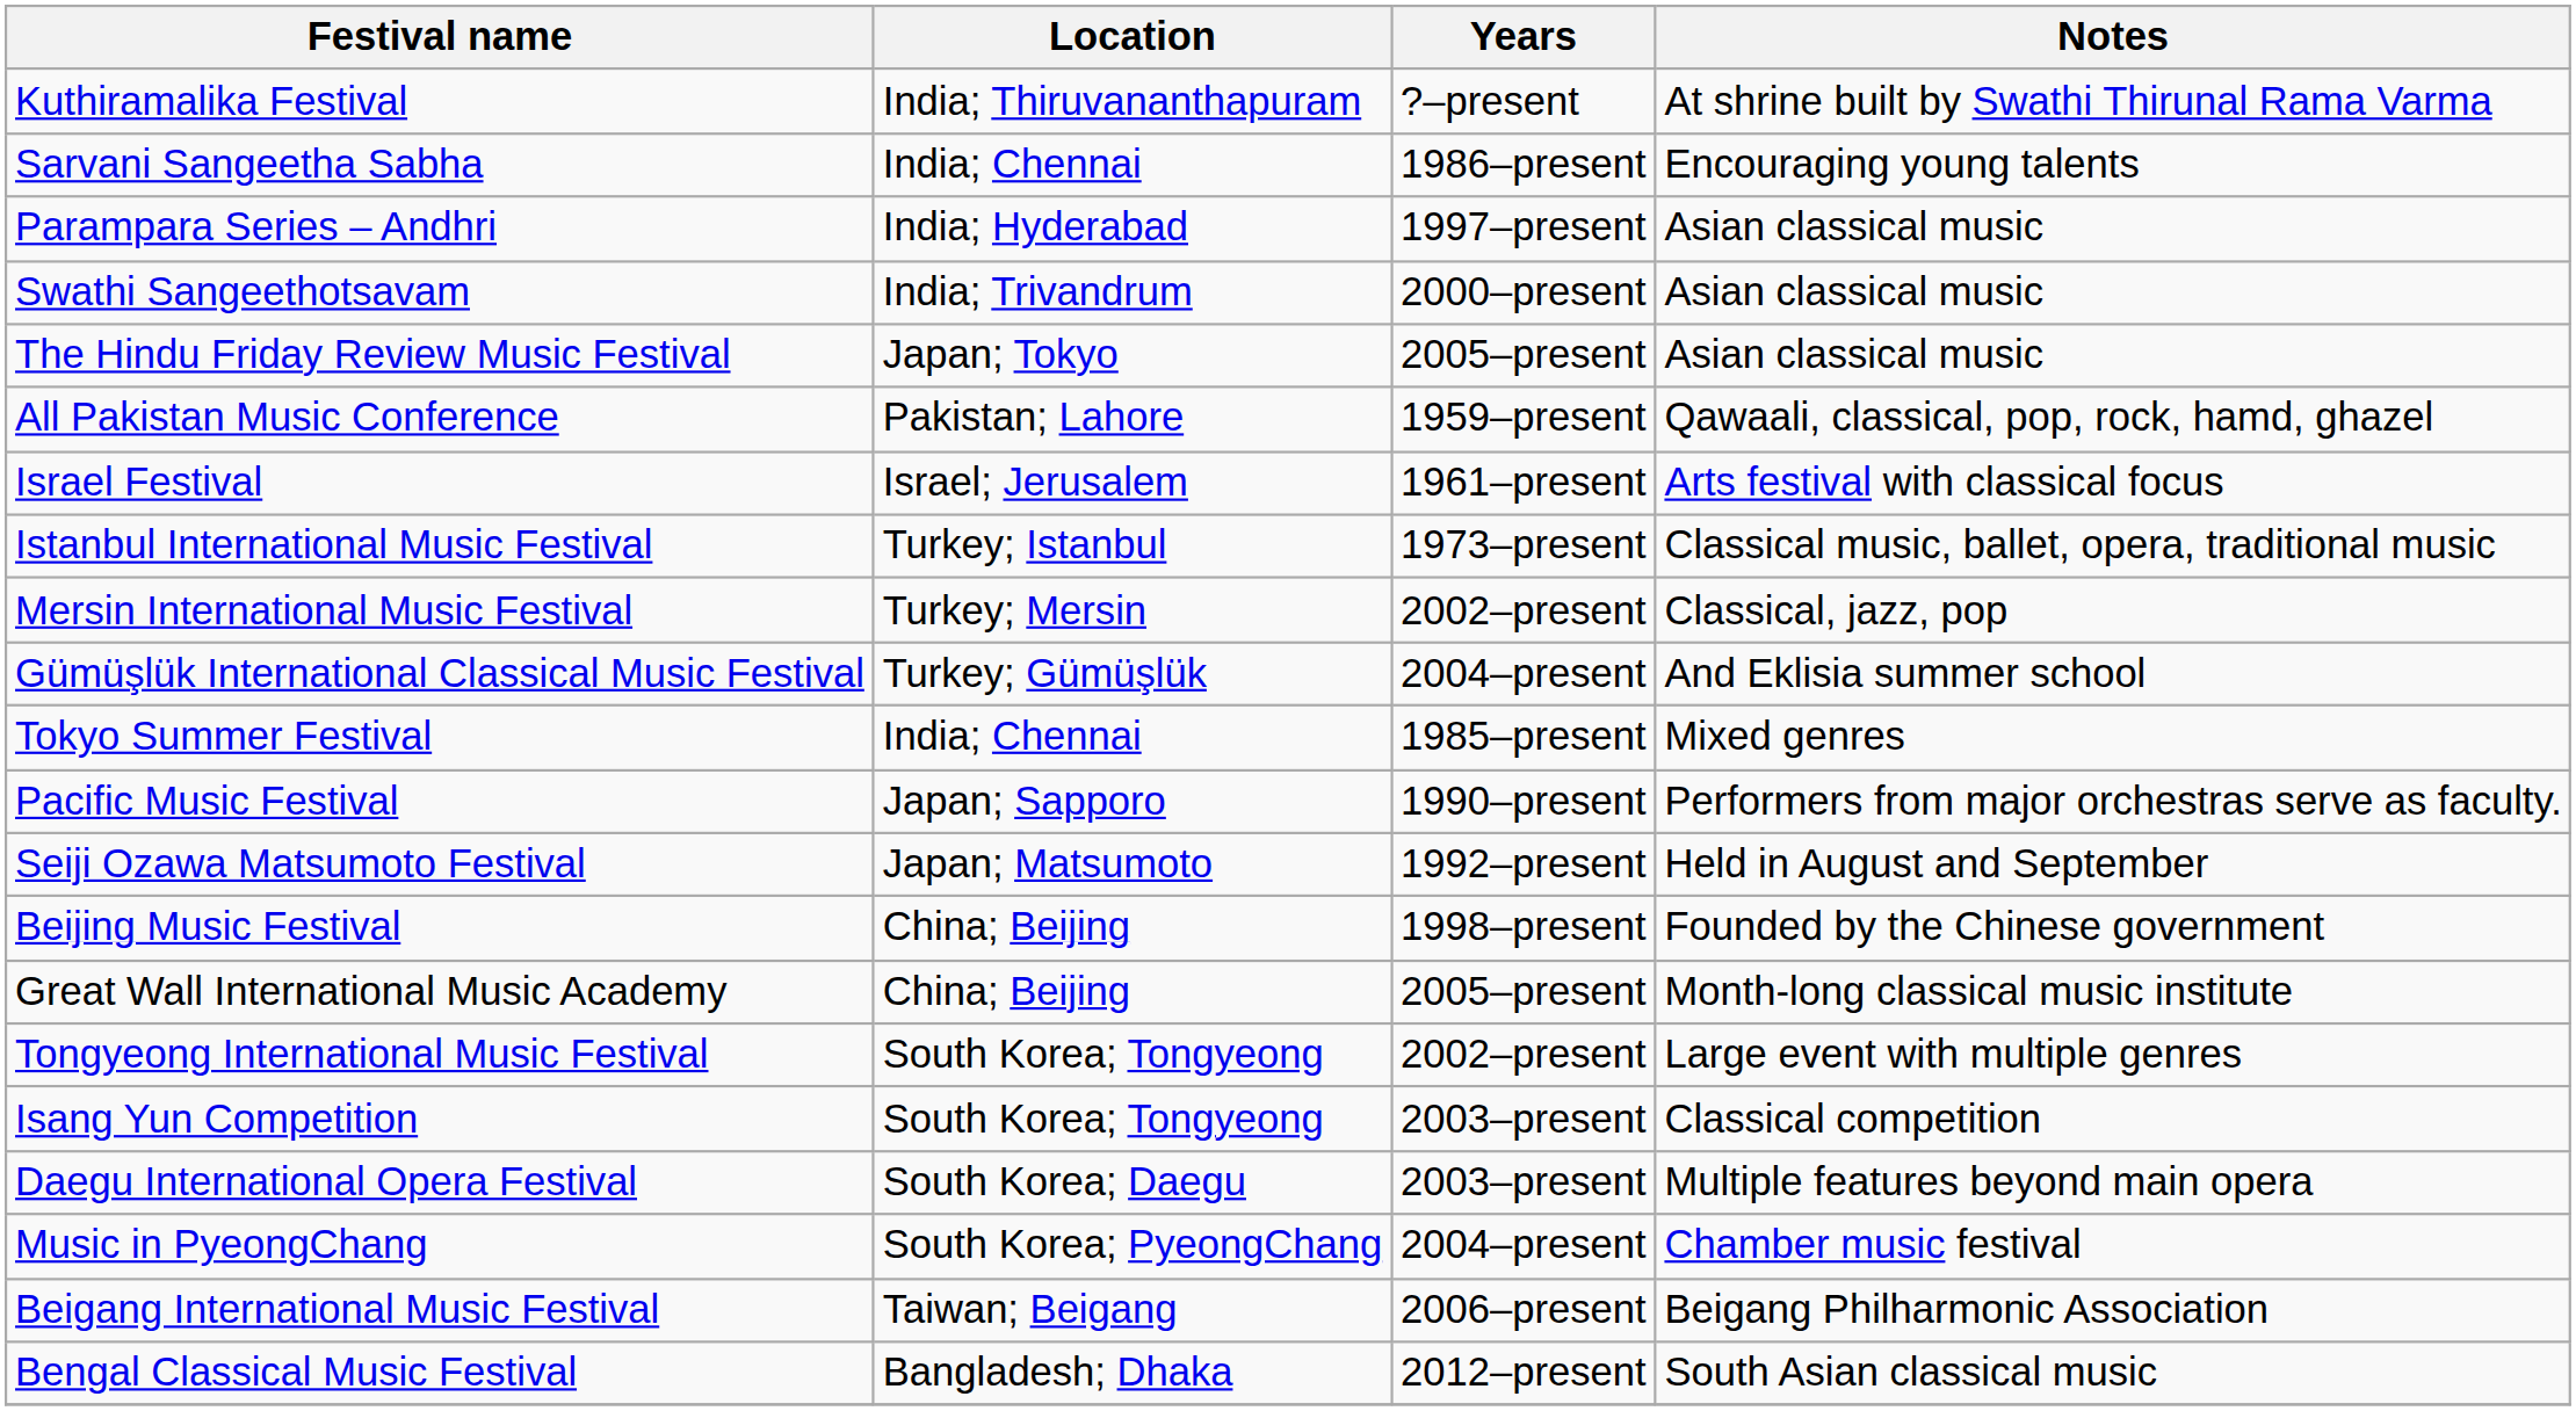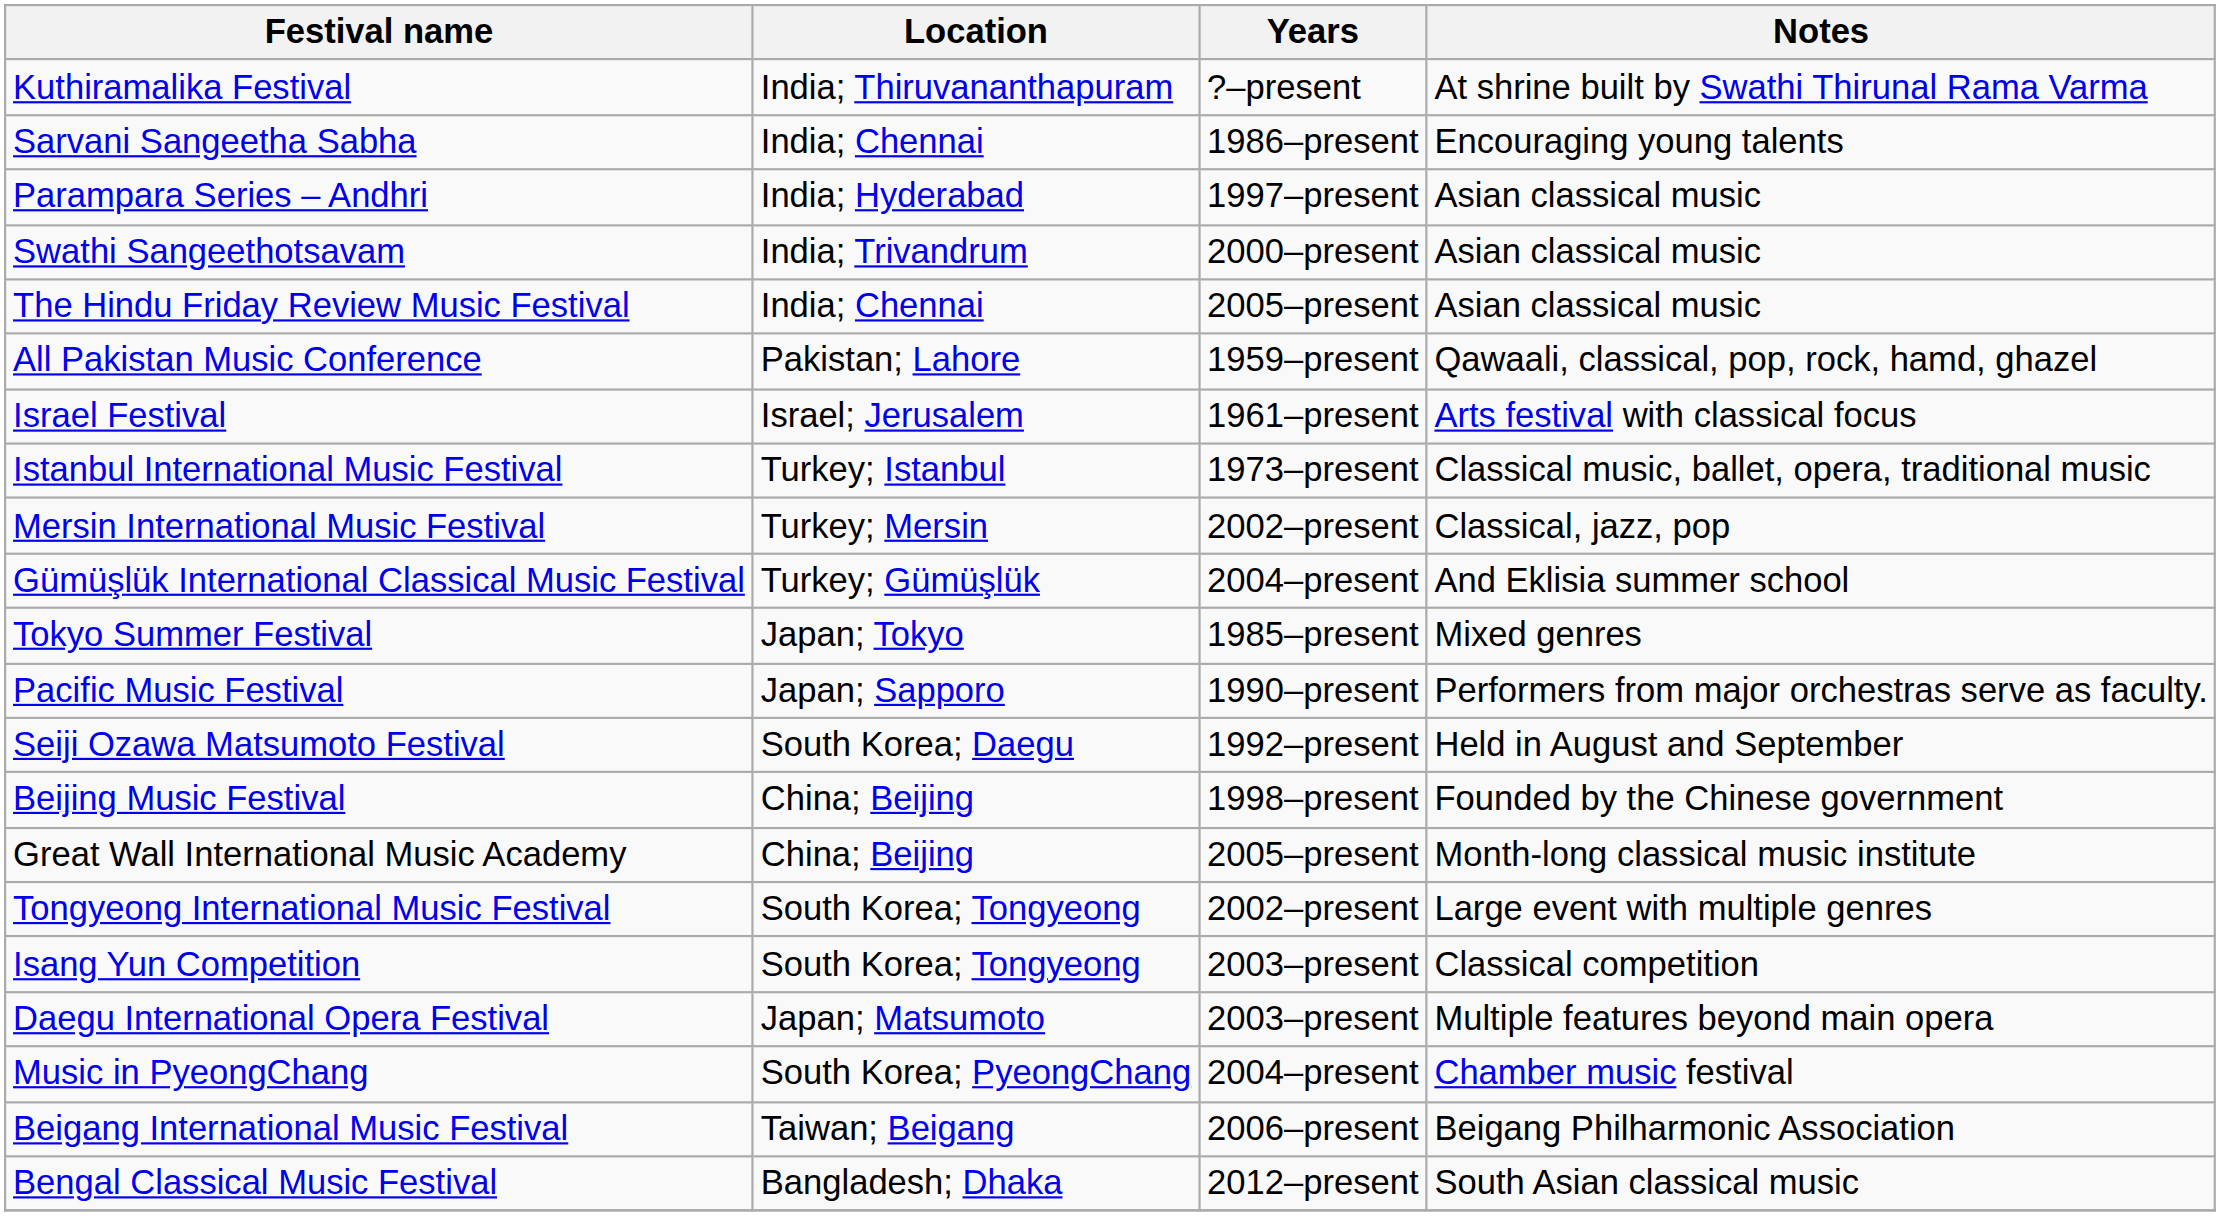The Hindu Friday Review Music Festival | Location: Japan; Tokyo -> India; Chennai
Tokyo Summer Festival | Location: India; Chennai -> Japan; Tokyo
Seiji Ozawa Matsumoto Festival | Location: Japan; Matsumoto -> South Korea; Daegu
Daegu International Opera Festival | Location: South Korea; Daegu -> Japan; Matsumoto
